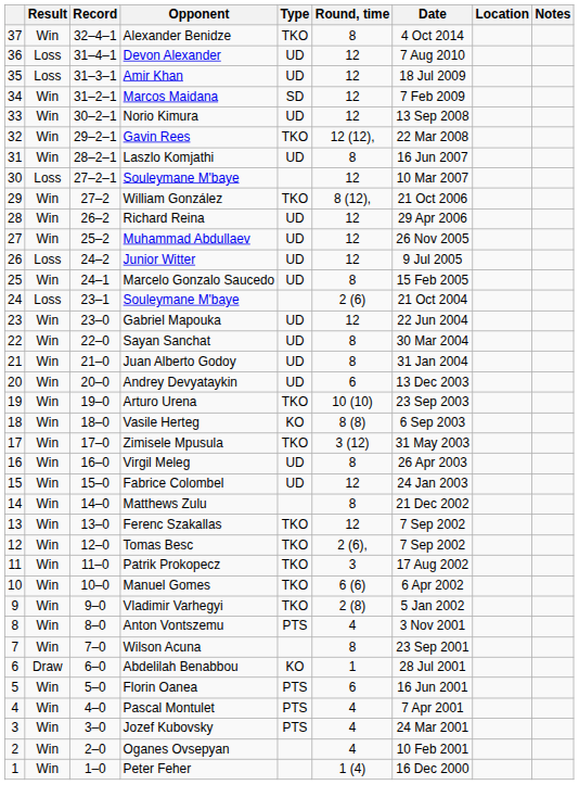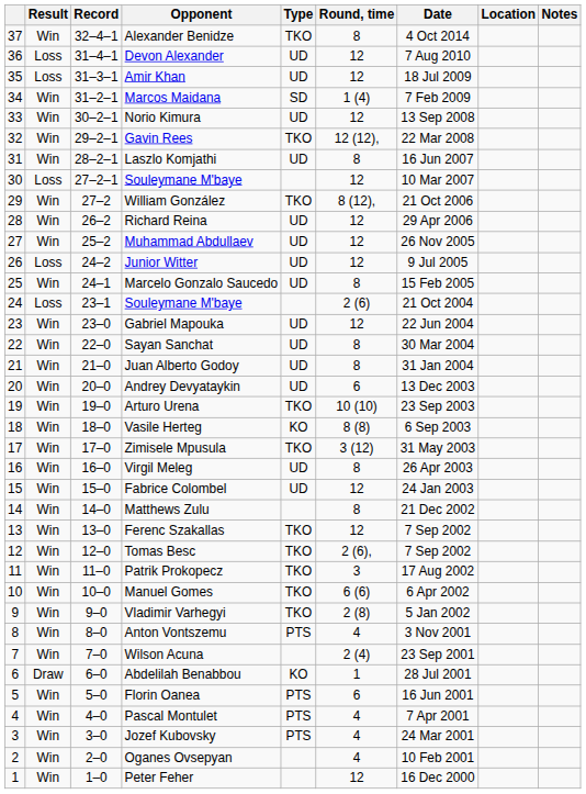Marcos Maidana | Round, time: 12 -> 1 (4)
Wilson Acuna | Round, time: 8 -> 2 (4)
Peter Feher | Round, time: 1 (4) -> 12
